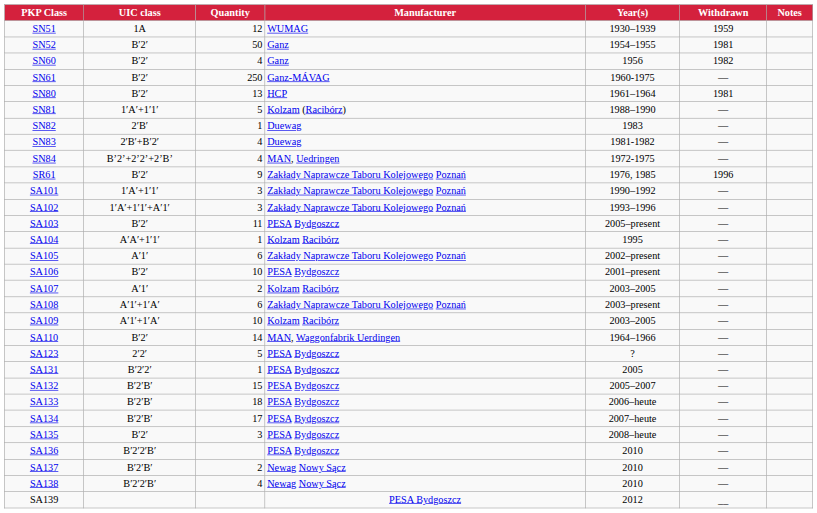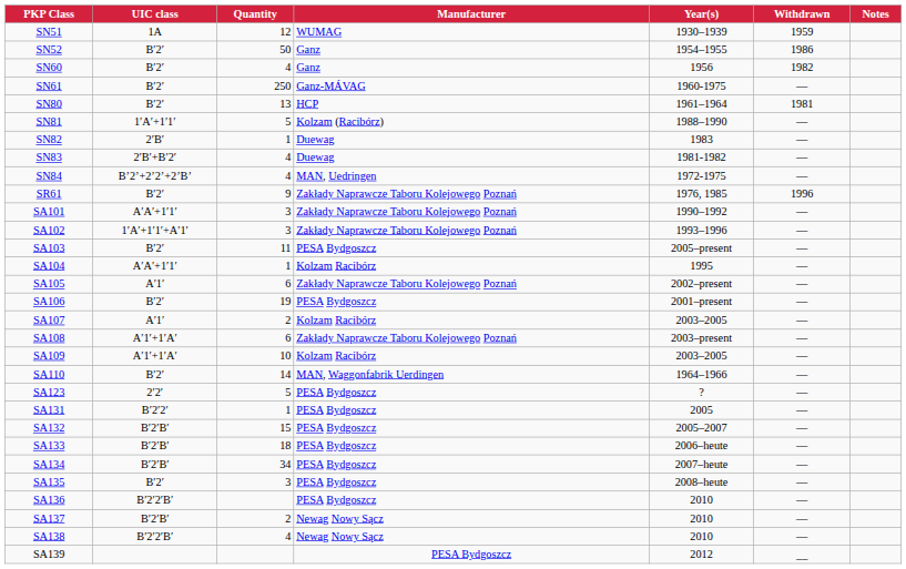SN52 | Withdrawn: 1981 -> 1986
SA101 | UIC class: 1′A′+1′1′ -> A′A′+1′1′
SA106 | Quantity: 10 -> 19
SA134 | Quantity: 17 -> 34
